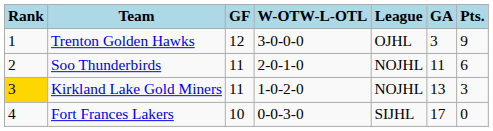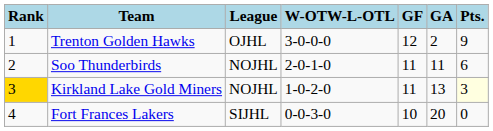columns swapped: League <-> GF
Trenton Golden Hawks | GA: 3 -> 2
Kirkland Lake Gold Miners | Pts.: no background -> lightyellow background
Fort Frances Lakers | GA: 17 -> 20
